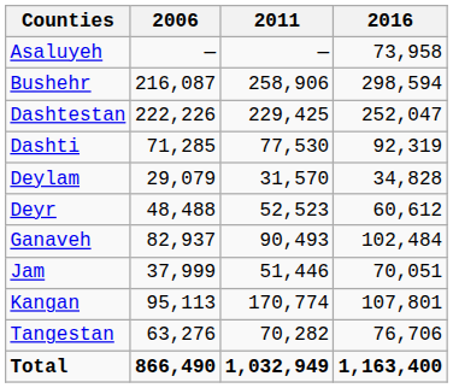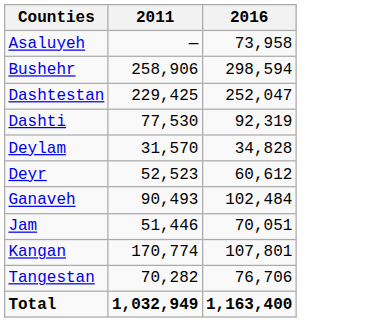- column: 2006 | — | 216,087 | 222,226 | 71,285 | 29,079 | 48,488 | 82,937 | 37,999 | 95,113 | 63,276 | 866,490
